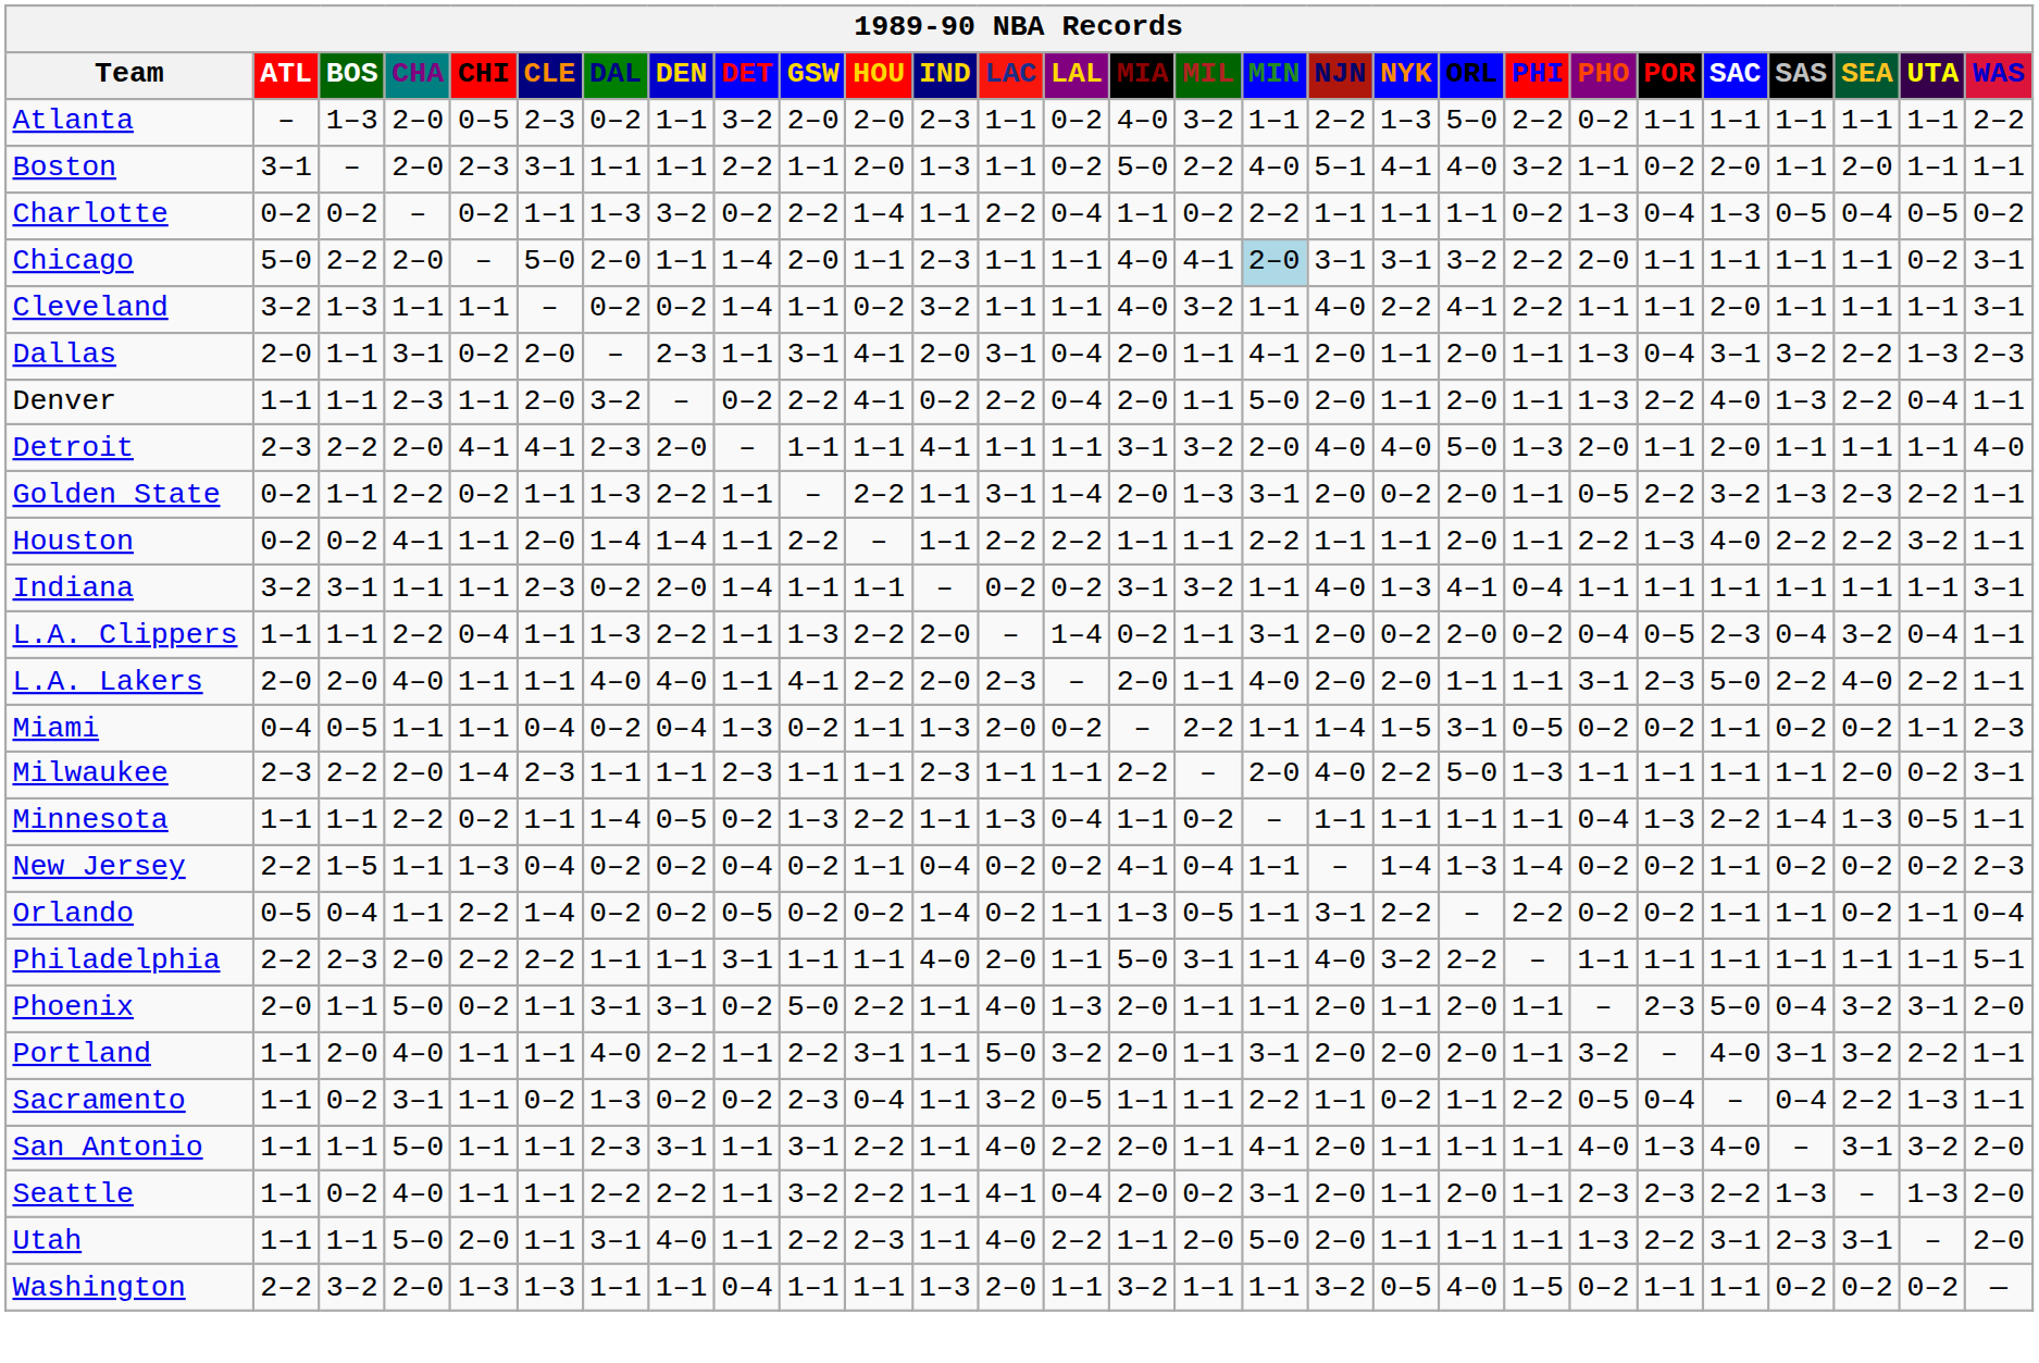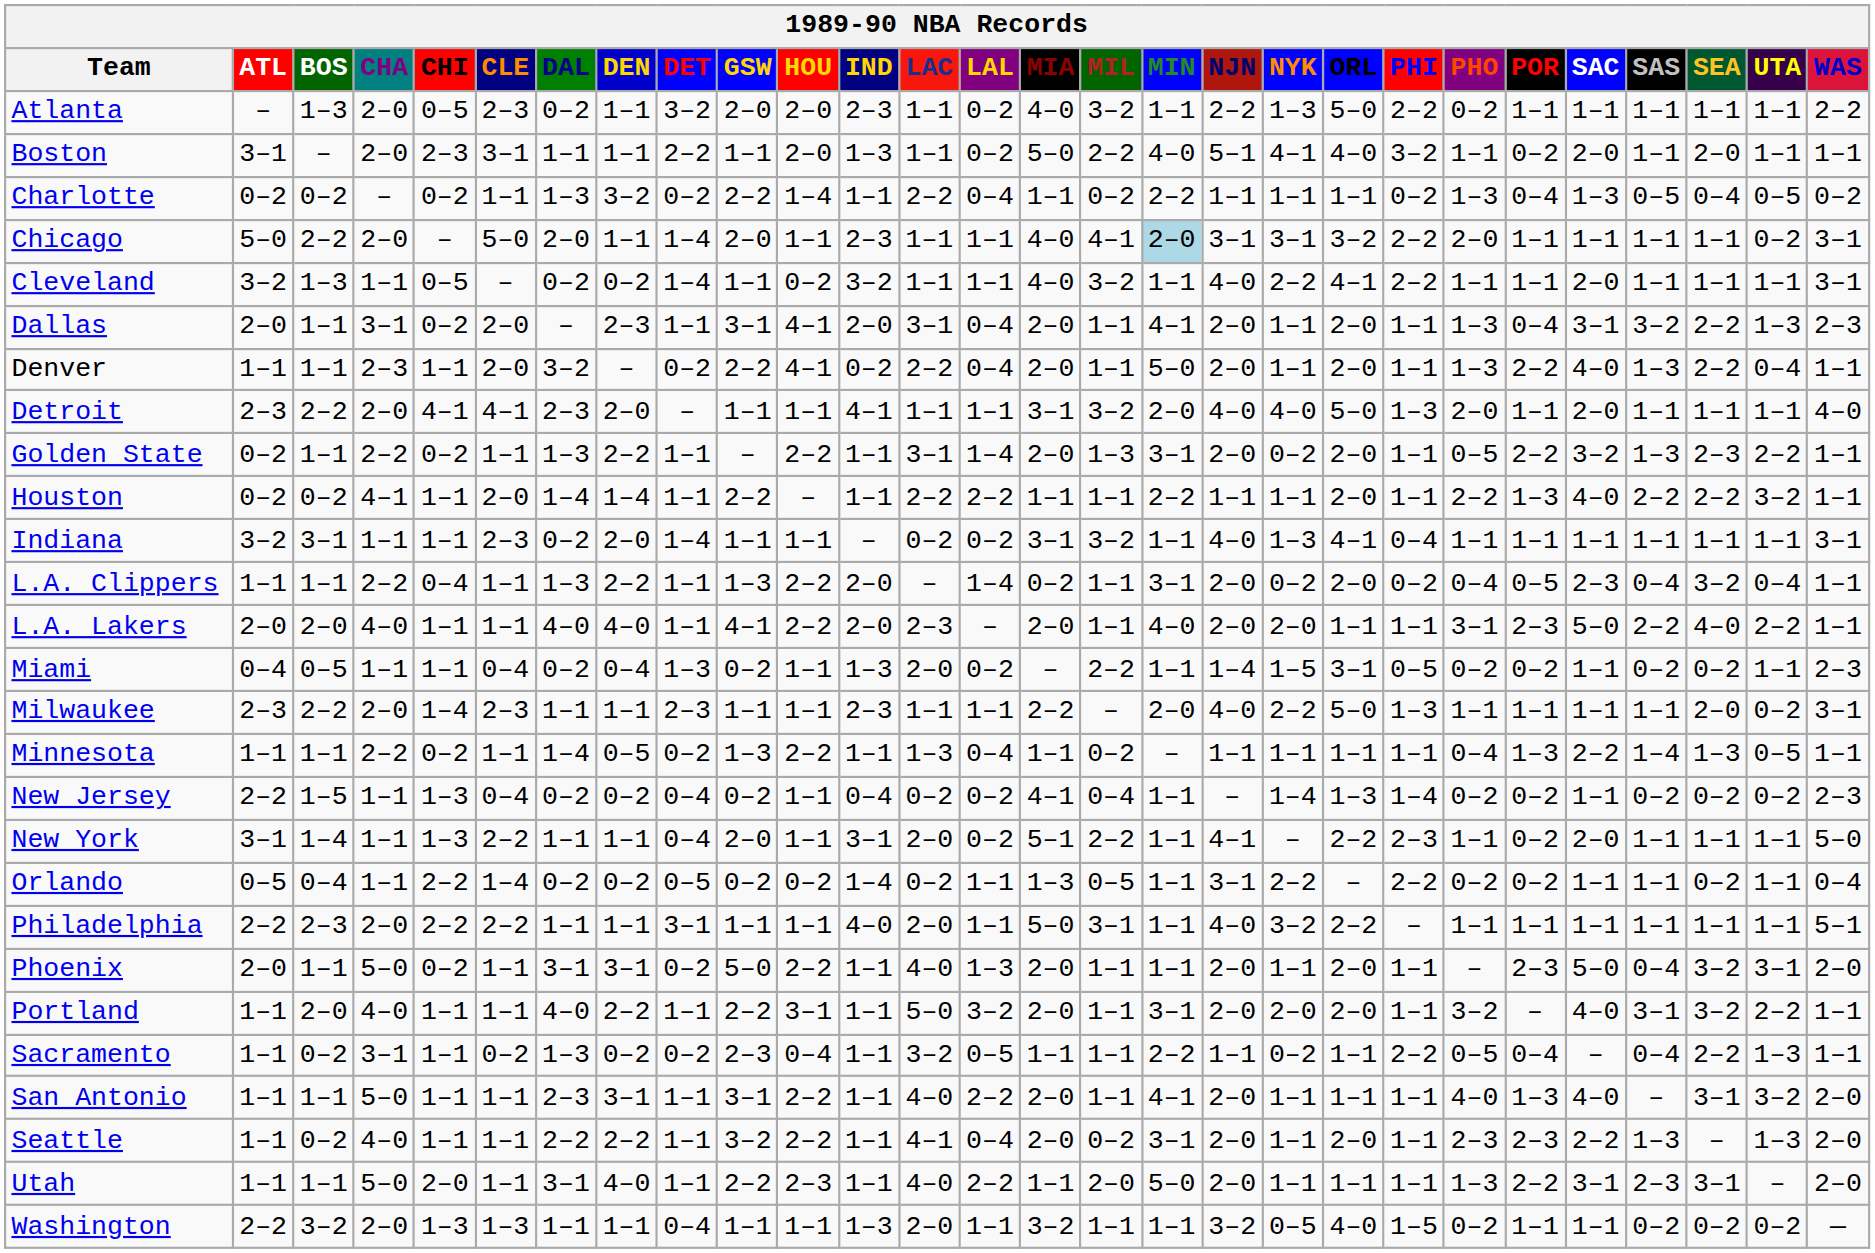Cleveland | CHI: 1–1 -> 0–5
+ row: New York | 3–1 | 1–4 | 1–1 | 1–3 | 2–2 | 1–1 | 1–1 | 0–4 | 2–0 | 1–1 | 3–1 | 2–0 | 0–2 | 5–1 | 2–2 | 1–1 | 4–1 | – | 2–2 | 2–3 | 1–1 | 0–2 | 2–0 | 1–1 | 1–1 | 1–1 | 5–0
